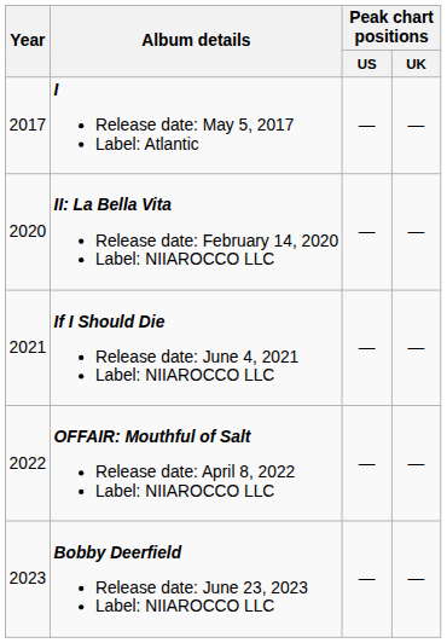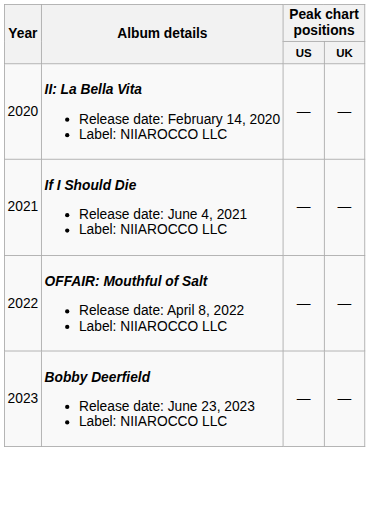- row: 2017 | I Release date: May 5, 2017 Label: Atlantic | — | —
